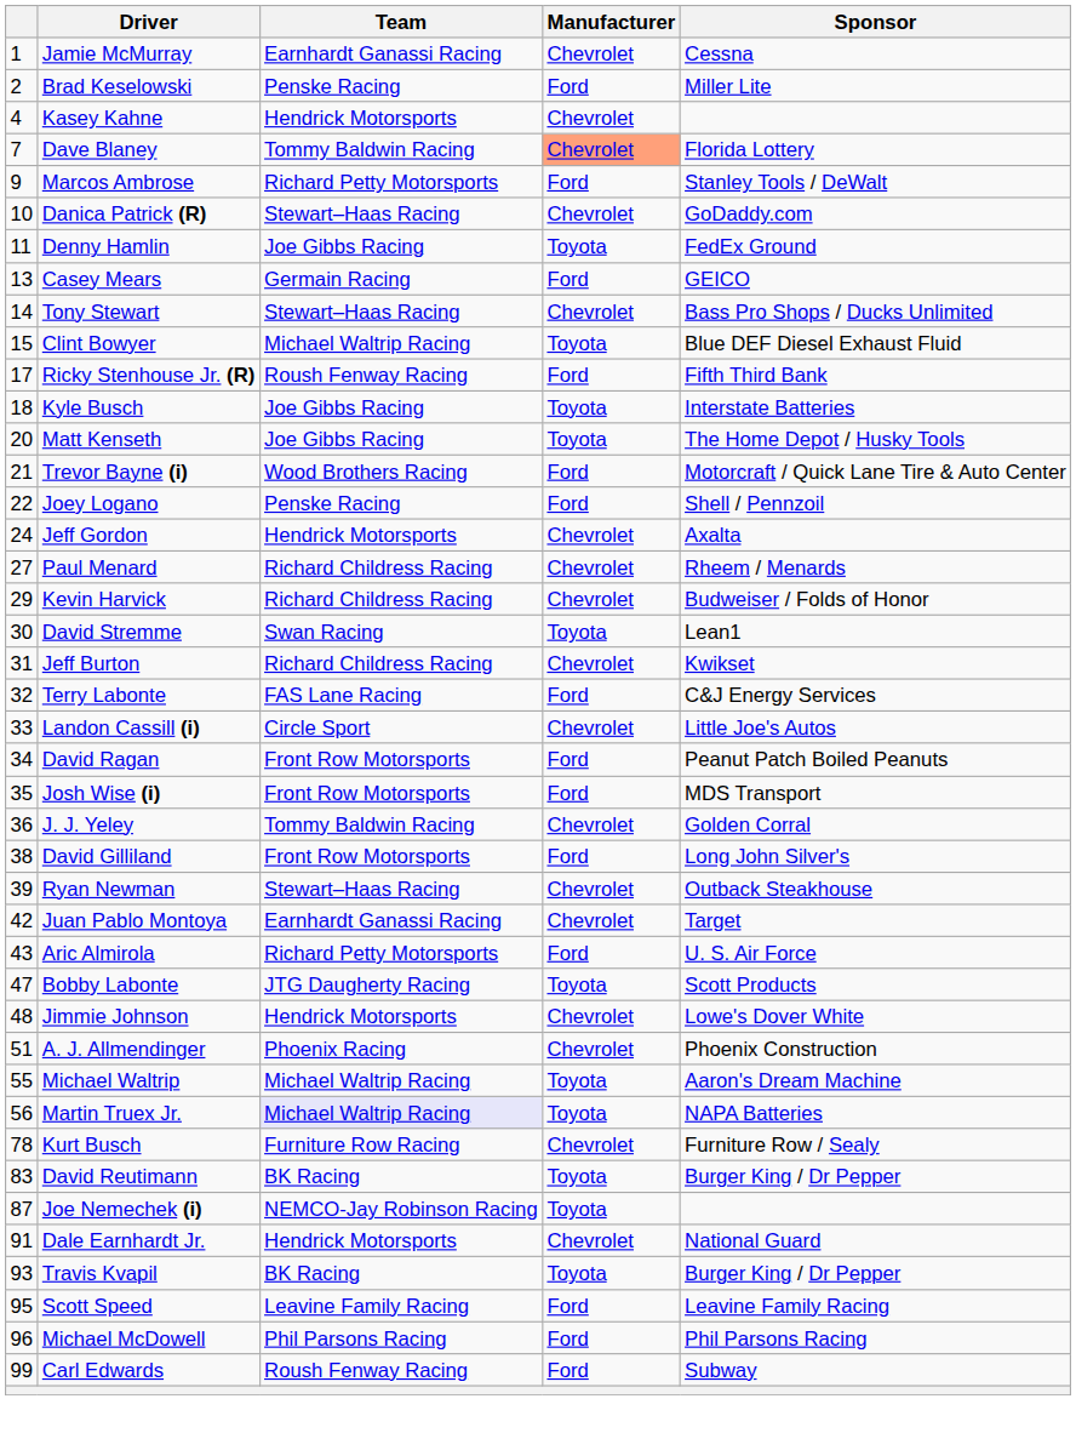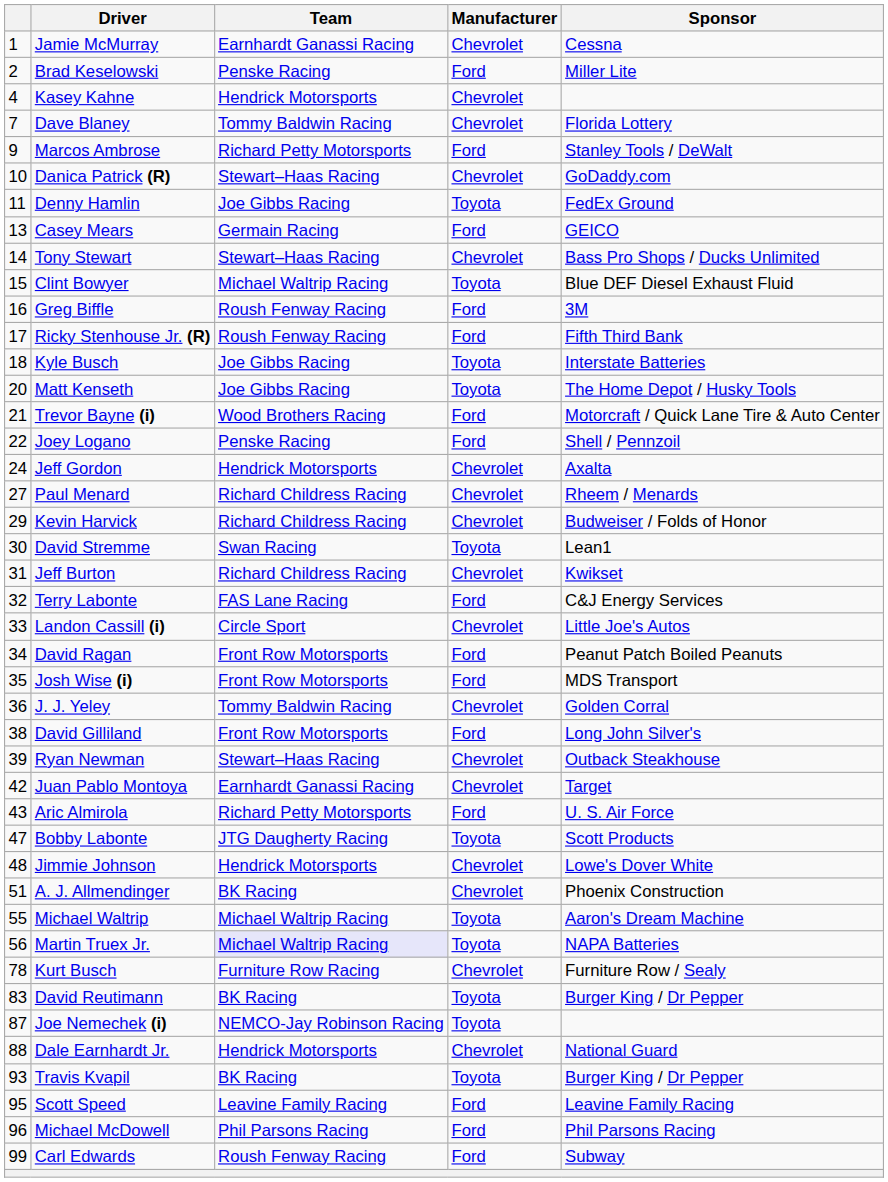Dave Blaney | Manufacturer: lightsalmon background -> no background
+ row: 16 | Greg Biffle | Roush Fenway Racing | Ford | 3M
A. J. Allmendinger | Team: Phoenix Racing -> BK Racing
Dale Earnhardt Jr. | column 1: 91 -> 88
